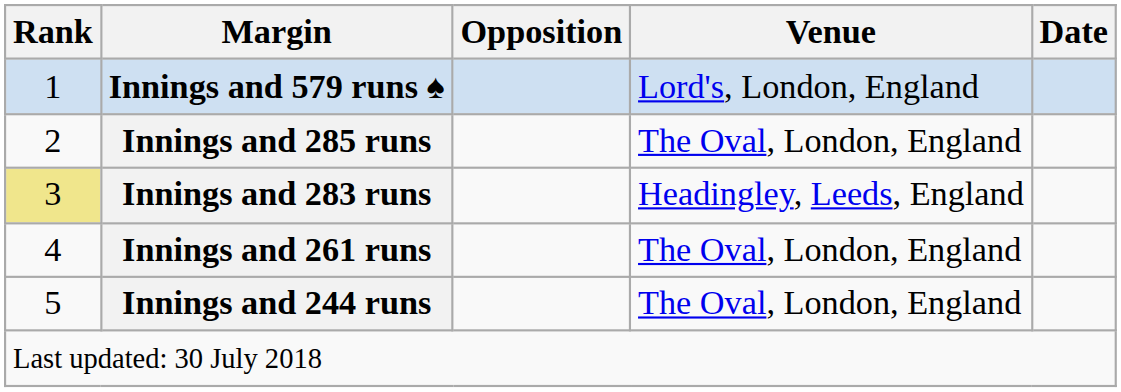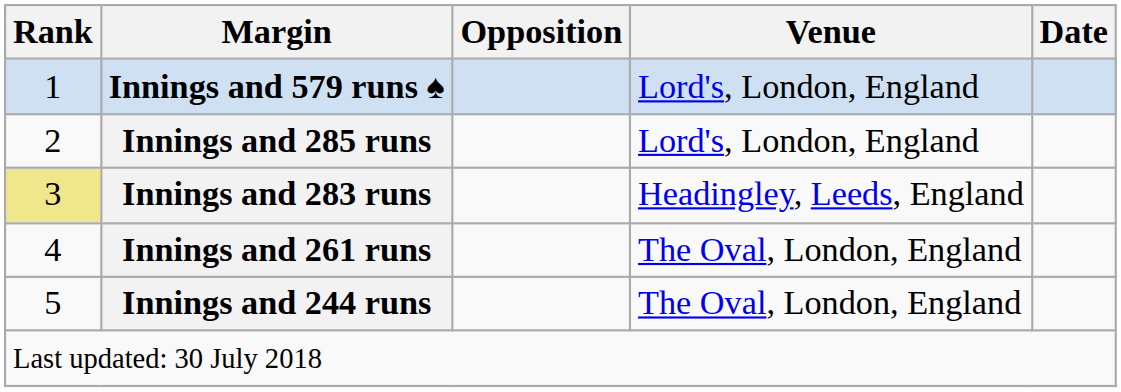Innings and 285 runs | Venue: The Oval, London, England -> Lord's, London, England
